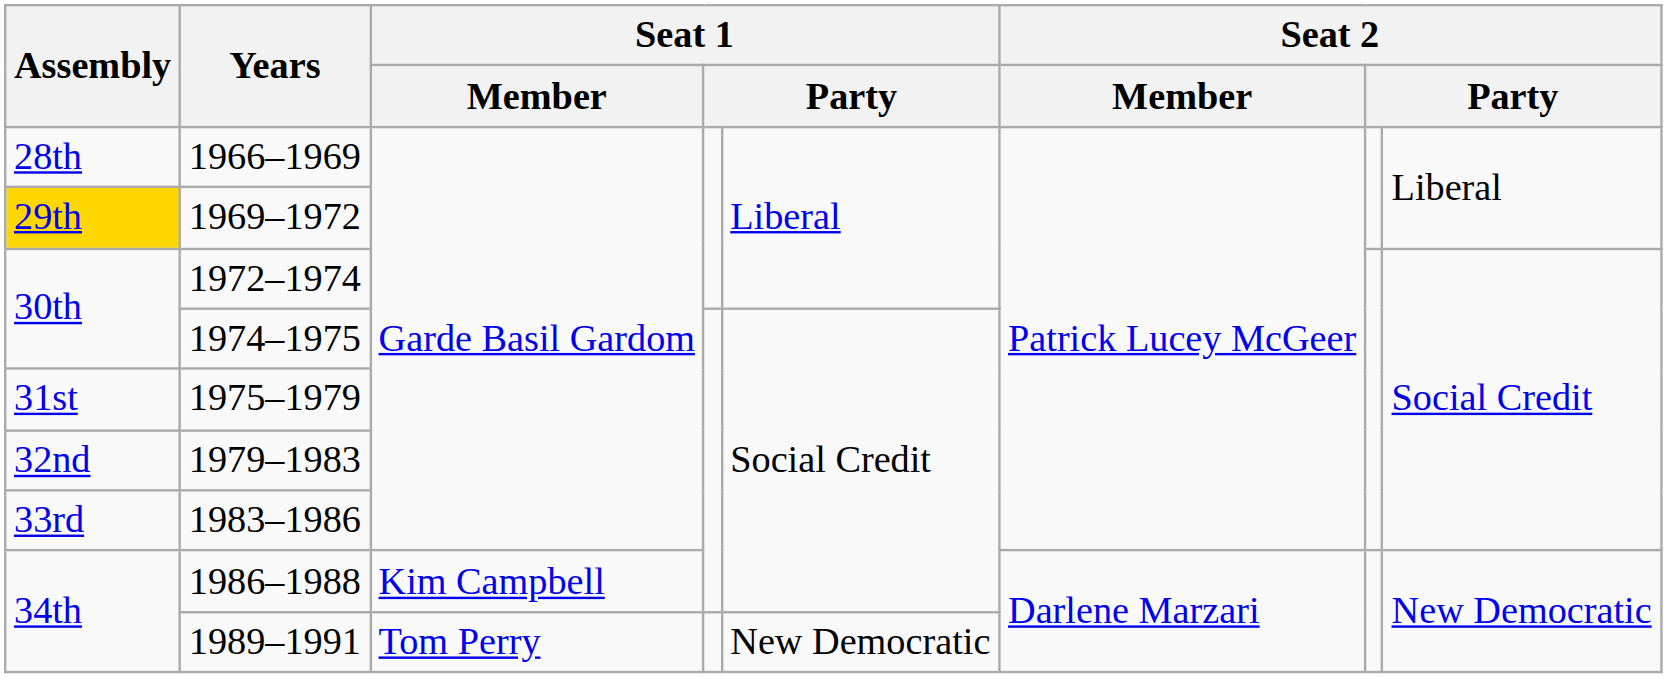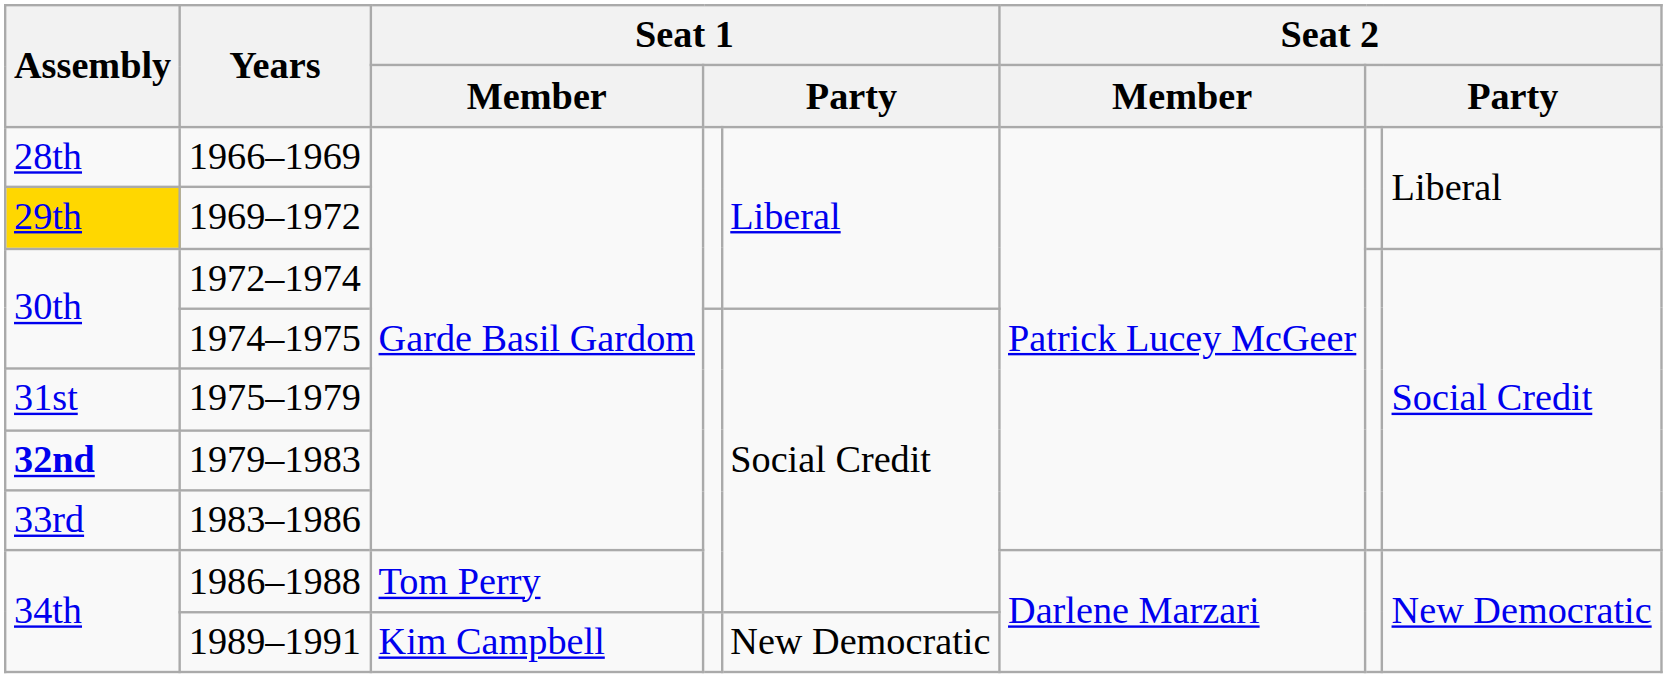1979–1983 | Assembly: normal -> bold
1986–1988 | Seat 1 / Member: Kim Campbell -> Tom Perry
1989–1991 | Seat 1 / Member: Tom Perry -> Kim Campbell
